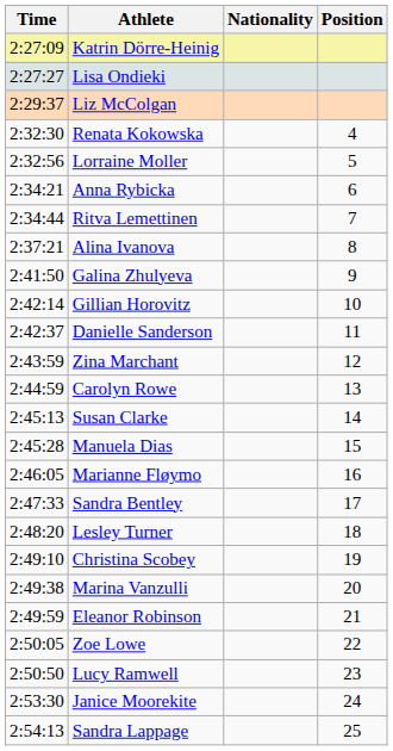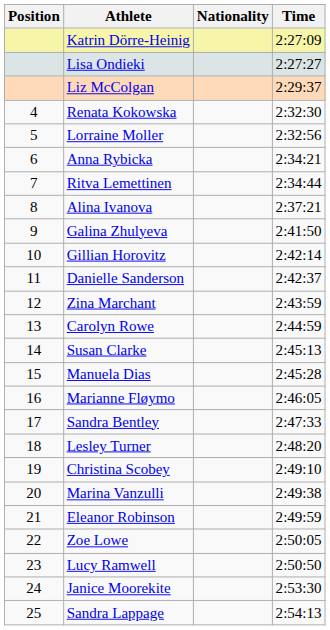columns swapped: Position <-> Time
